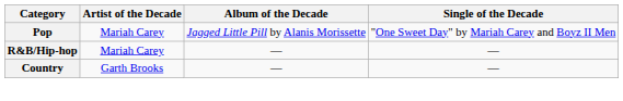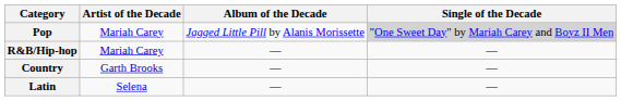Pop | Single of the Decade: no background -> lightgrey background
+ row: Latin | Selena | — | —
